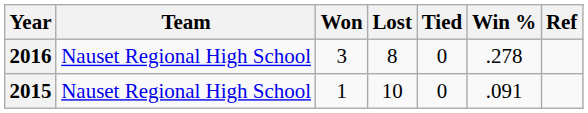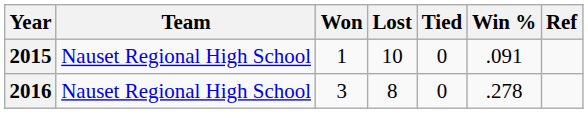rows swapped: 2015 <-> 2016
